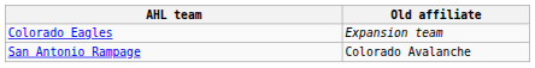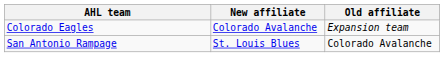+ column: New affiliate | Colorado Avalanche | St. Louis Blues
